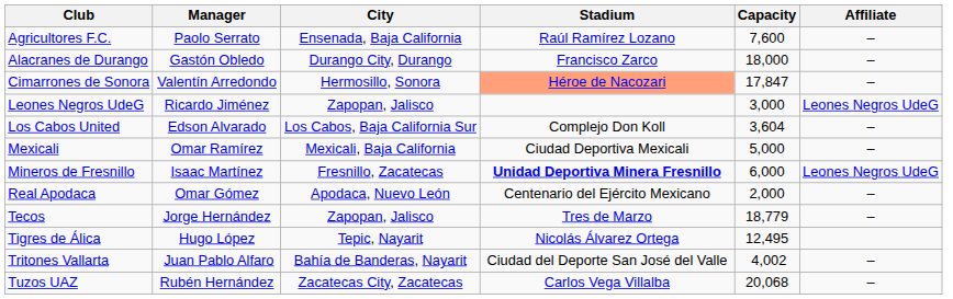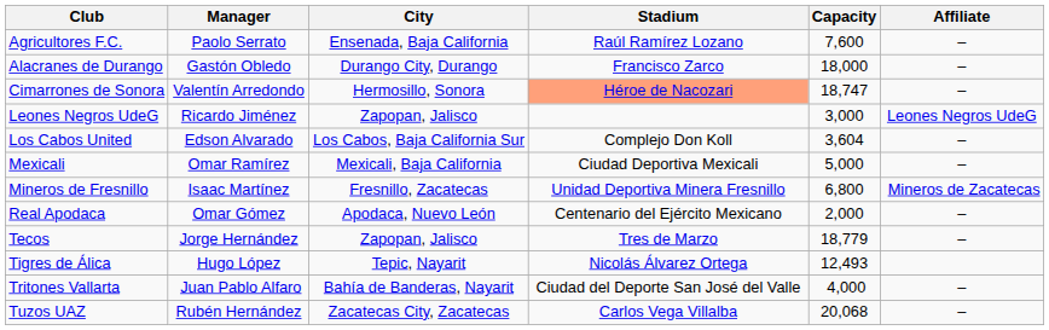Cimarrones de Sonora | Capacity: 17,847 -> 18,747
Mineros de Fresnillo | Stadium: bold -> normal
Mineros de Fresnillo | Capacity: 6,000 -> 6,800
Mineros de Fresnillo | Affiliate: Leones Negros UdeG -> Mineros de Zacatecas
Tigres de Álica | Capacity: 12,495 -> 12,493
Tritones Vallarta | Capacity: 4,002 -> 4,000
